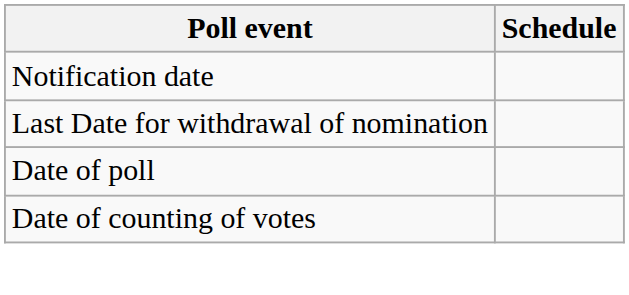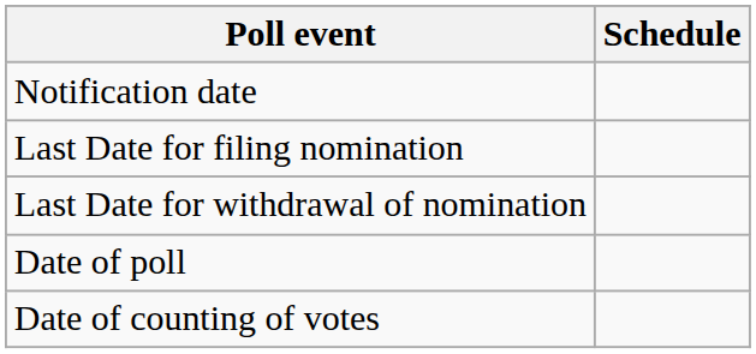+ row: Last Date for filing nomination
